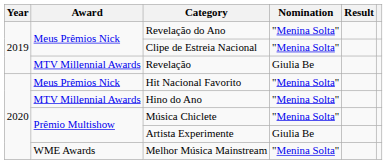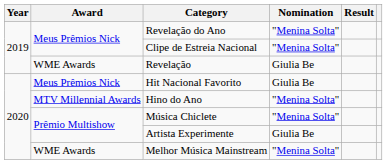Revelação | Award: MTV Millennial Awards -> WME Awards
Hit Nacional Favorito | Nomination: "Menina Solta" -> Giulia Be
